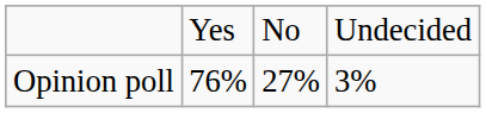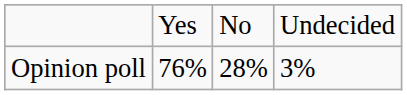Opinion poll | column 3: 27% -> 28%
